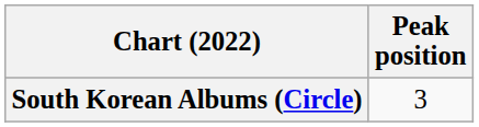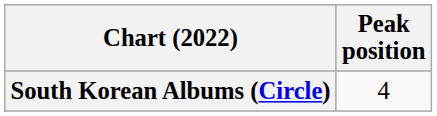South Korean Albums (Circle) | Peak position: 3 -> 4
